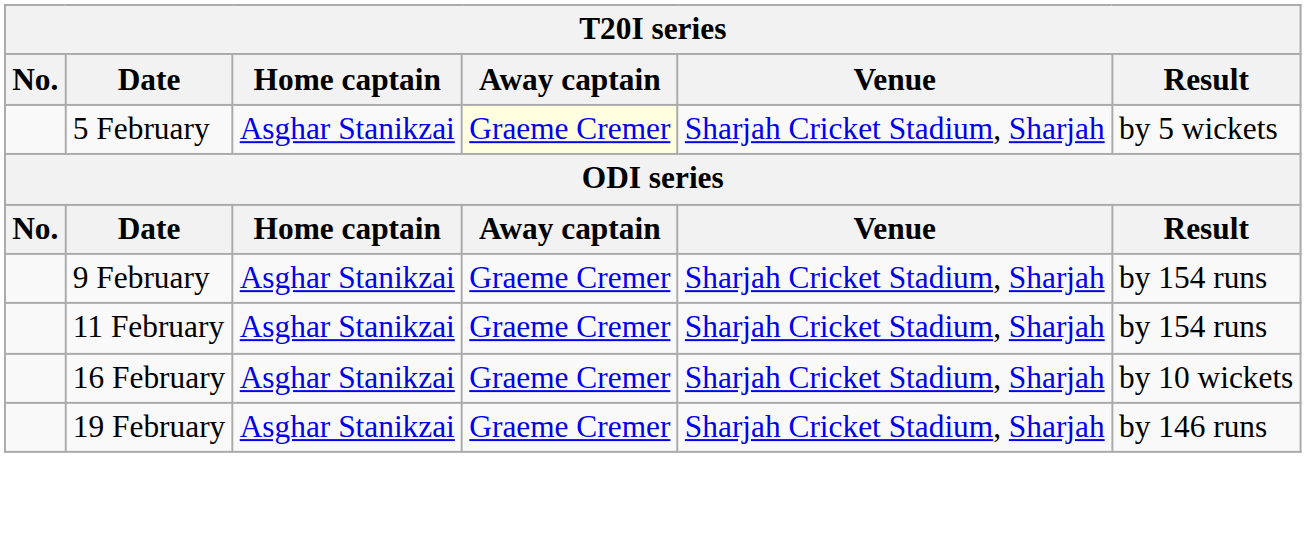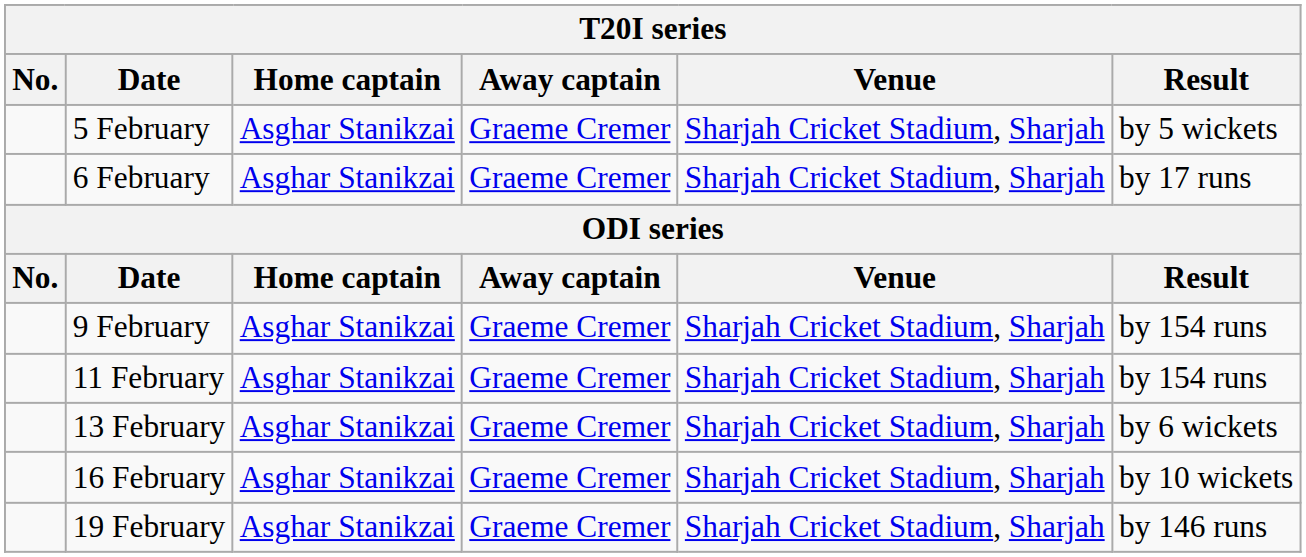5 February | Away captain: lightyellow background -> no background
+ row: 6 February | Asghar Stanikzai | Graeme Cremer | Sharjah Cricket Stadium, Sharjah | by 17 runs
+ row: 13 February | Asghar Stanikzai | Graeme Cremer | Sharjah Cricket Stadium, Sharjah | by 6 wickets
